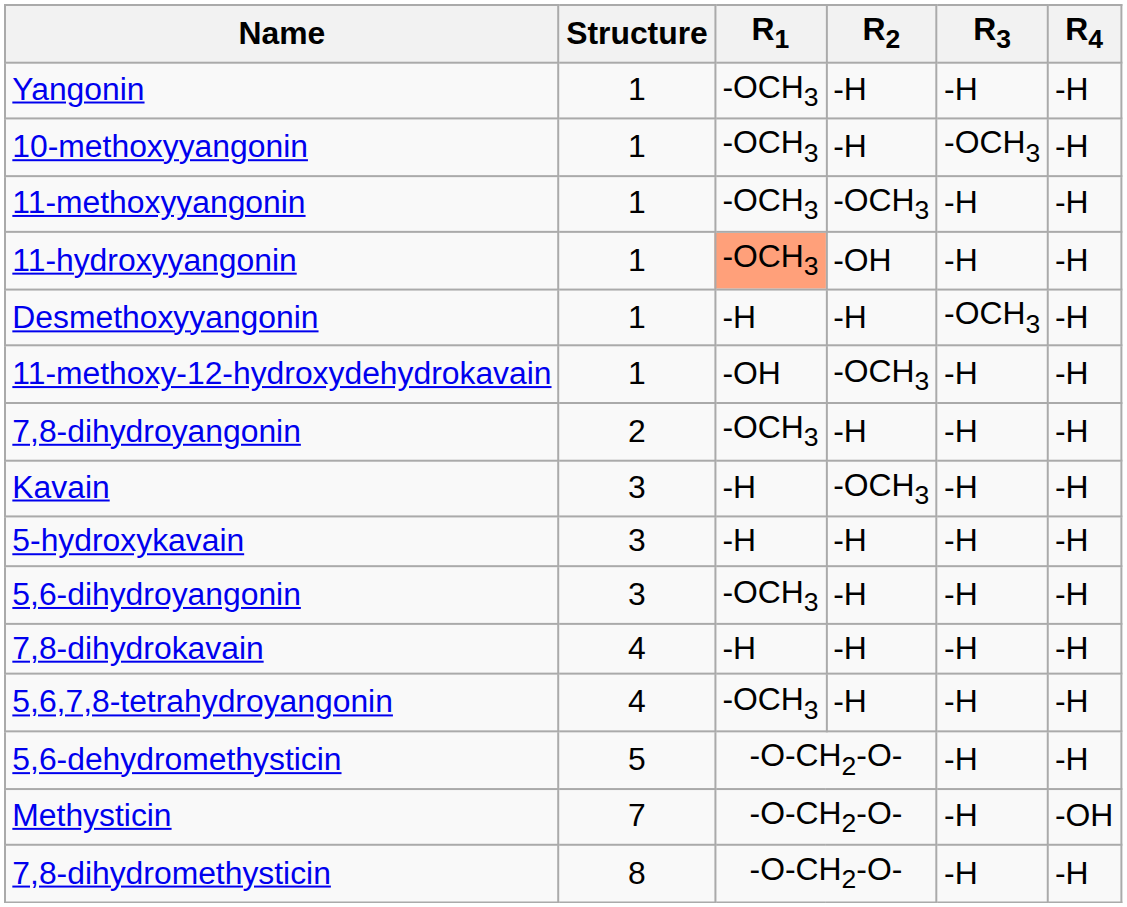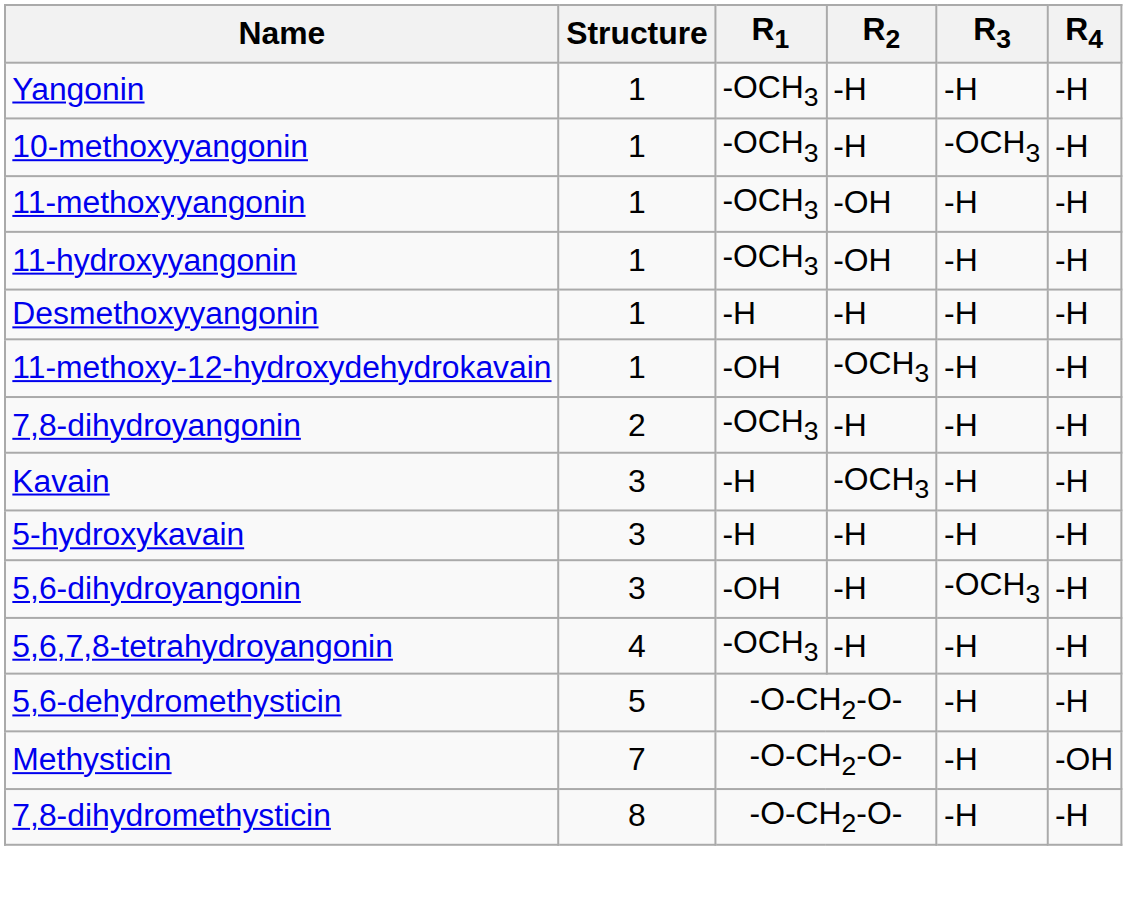11-methoxyyangonin | R2: -OCH3 -> -OH
11-hydroxyyangonin | R1: lightsalmon background -> no background
Desmethoxyyangonin | R3: -OCH3 -> -H
5,6-dihydroyangonin | R1: -OCH3 -> -OH
5,6-dihydroyangonin | R3: -H -> -OCH3
- row: 7,8-dihydrokavain | 4 | -H | -H | -H | -H
